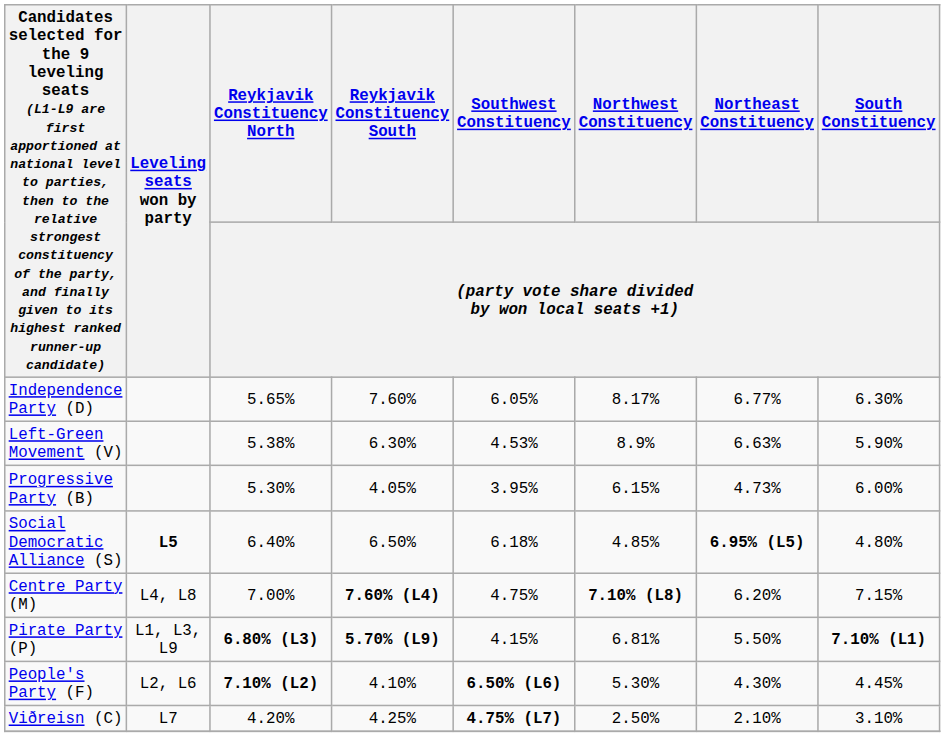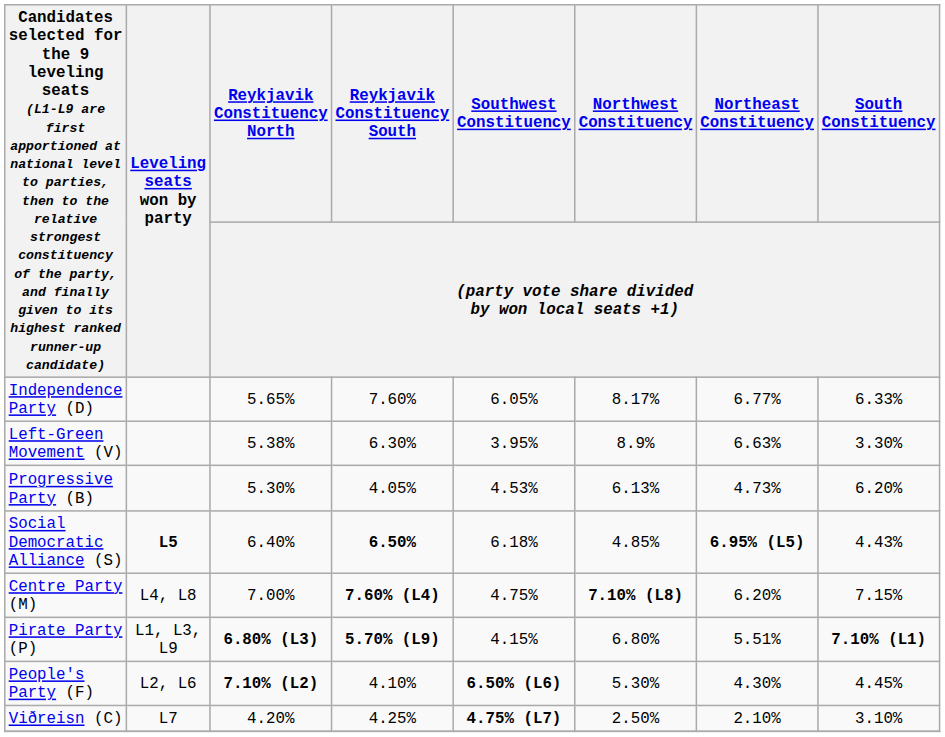Independence Party (D) | column 8: 6.30% -> 6.33%
Left-Green Movement (V) | column 5: 4.53% -> 3.95%
Left-Green Movement (V) | column 8: 5.90% -> 3.30%
Progressive Party (B) | column 5: 3.95% -> 4.53%
Progressive Party (B) | column 6: 6.15% -> 6.13%
Progressive Party (B) | column 8: 6.00% -> 6.20%
Social Democratic Alliance (S) | column 4: normal -> bold
Social Democratic Alliance (S) | column 8: 4.80% -> 4.43%
Pirate Party (P) | column 6: 6.81% -> 6.80%
Pirate Party (P) | column 7: 5.50% -> 5.51%
